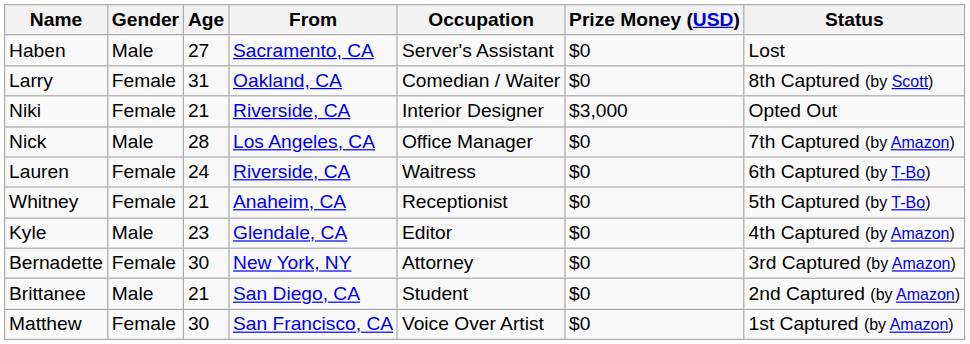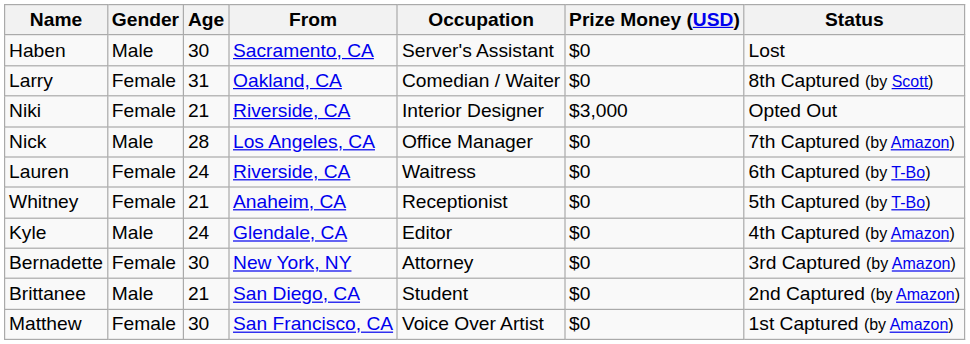Haben | Age: 27 -> 30
Kyle | Age: 23 -> 24
